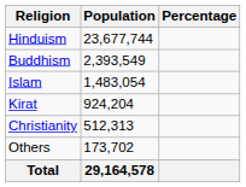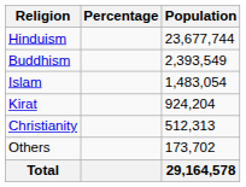columns swapped: Population <-> Percentage
